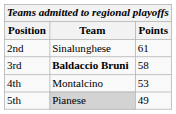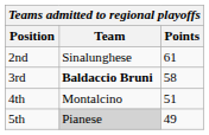4th | Points: 53 -> 51
